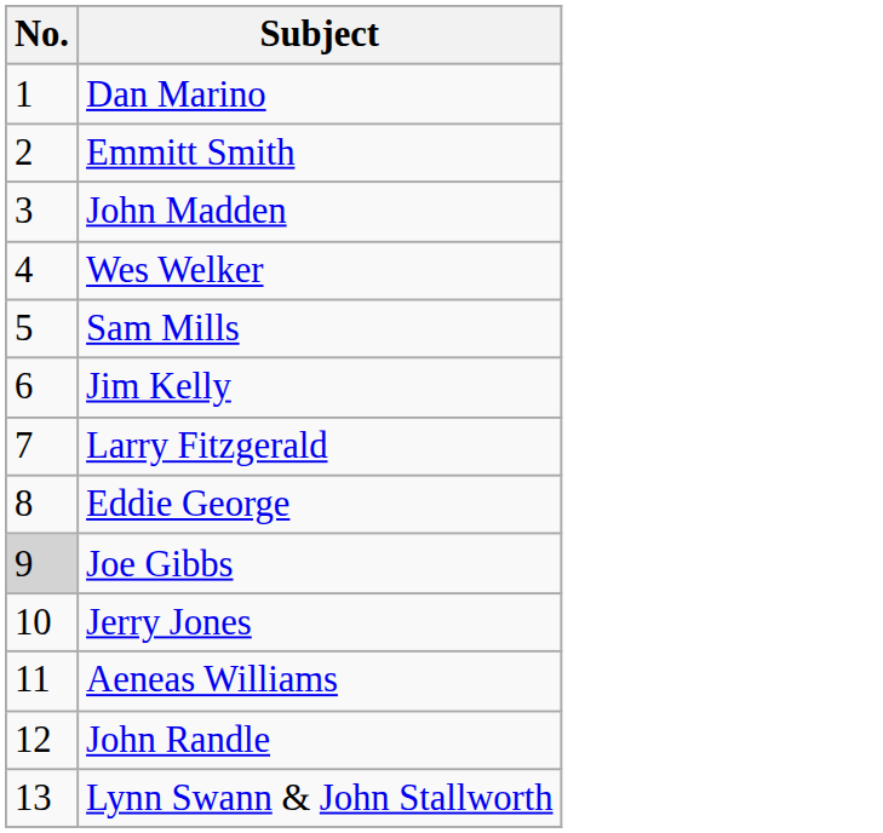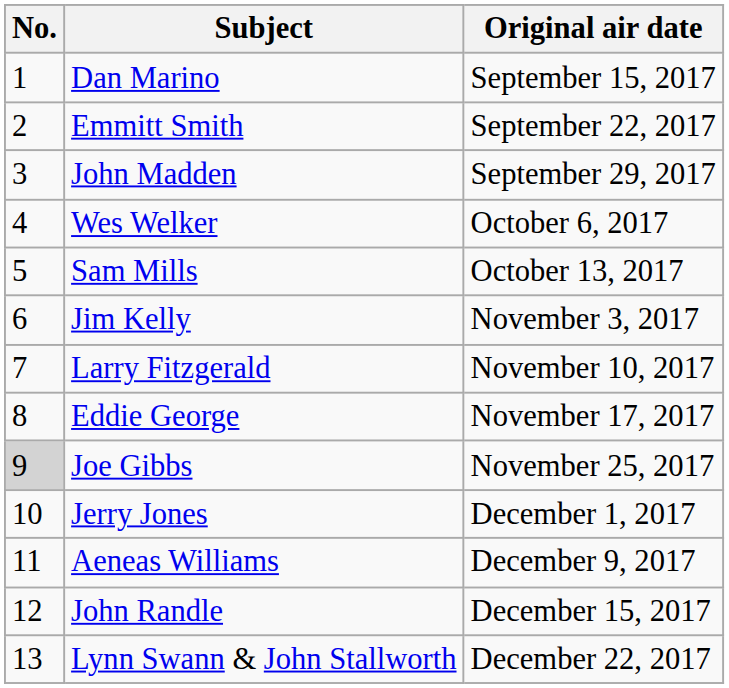+ column: Original air date | September 15, 2017 | September 22, 2017 | September 29, 2017 | October 6, 2017 | October 13, 2017 | November 3, 2017 | November 10, 2017 | November 17, 2017 | November 25, 2017 | December 1, 2017 | December 9, 2017 | December 15, 2017 | December 22, 2017
